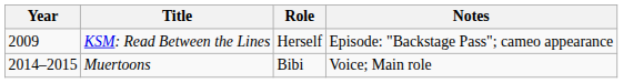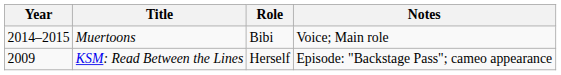rows swapped: KSM: Read Between the Lines <-> Muertoons
